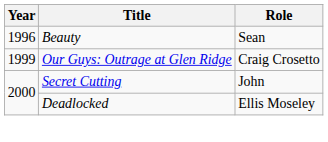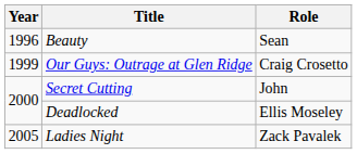+ row: 2005 | Ladies Night | Zack Pavalek
